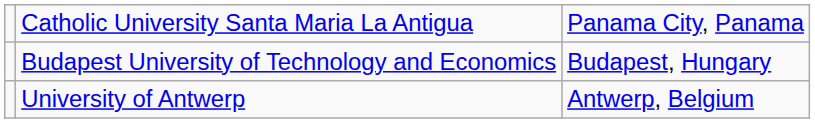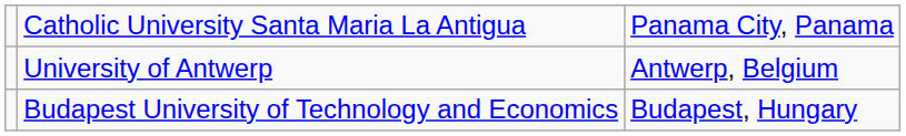rows swapped: University of Antwerp <-> Budapest University of Technology and Economics
